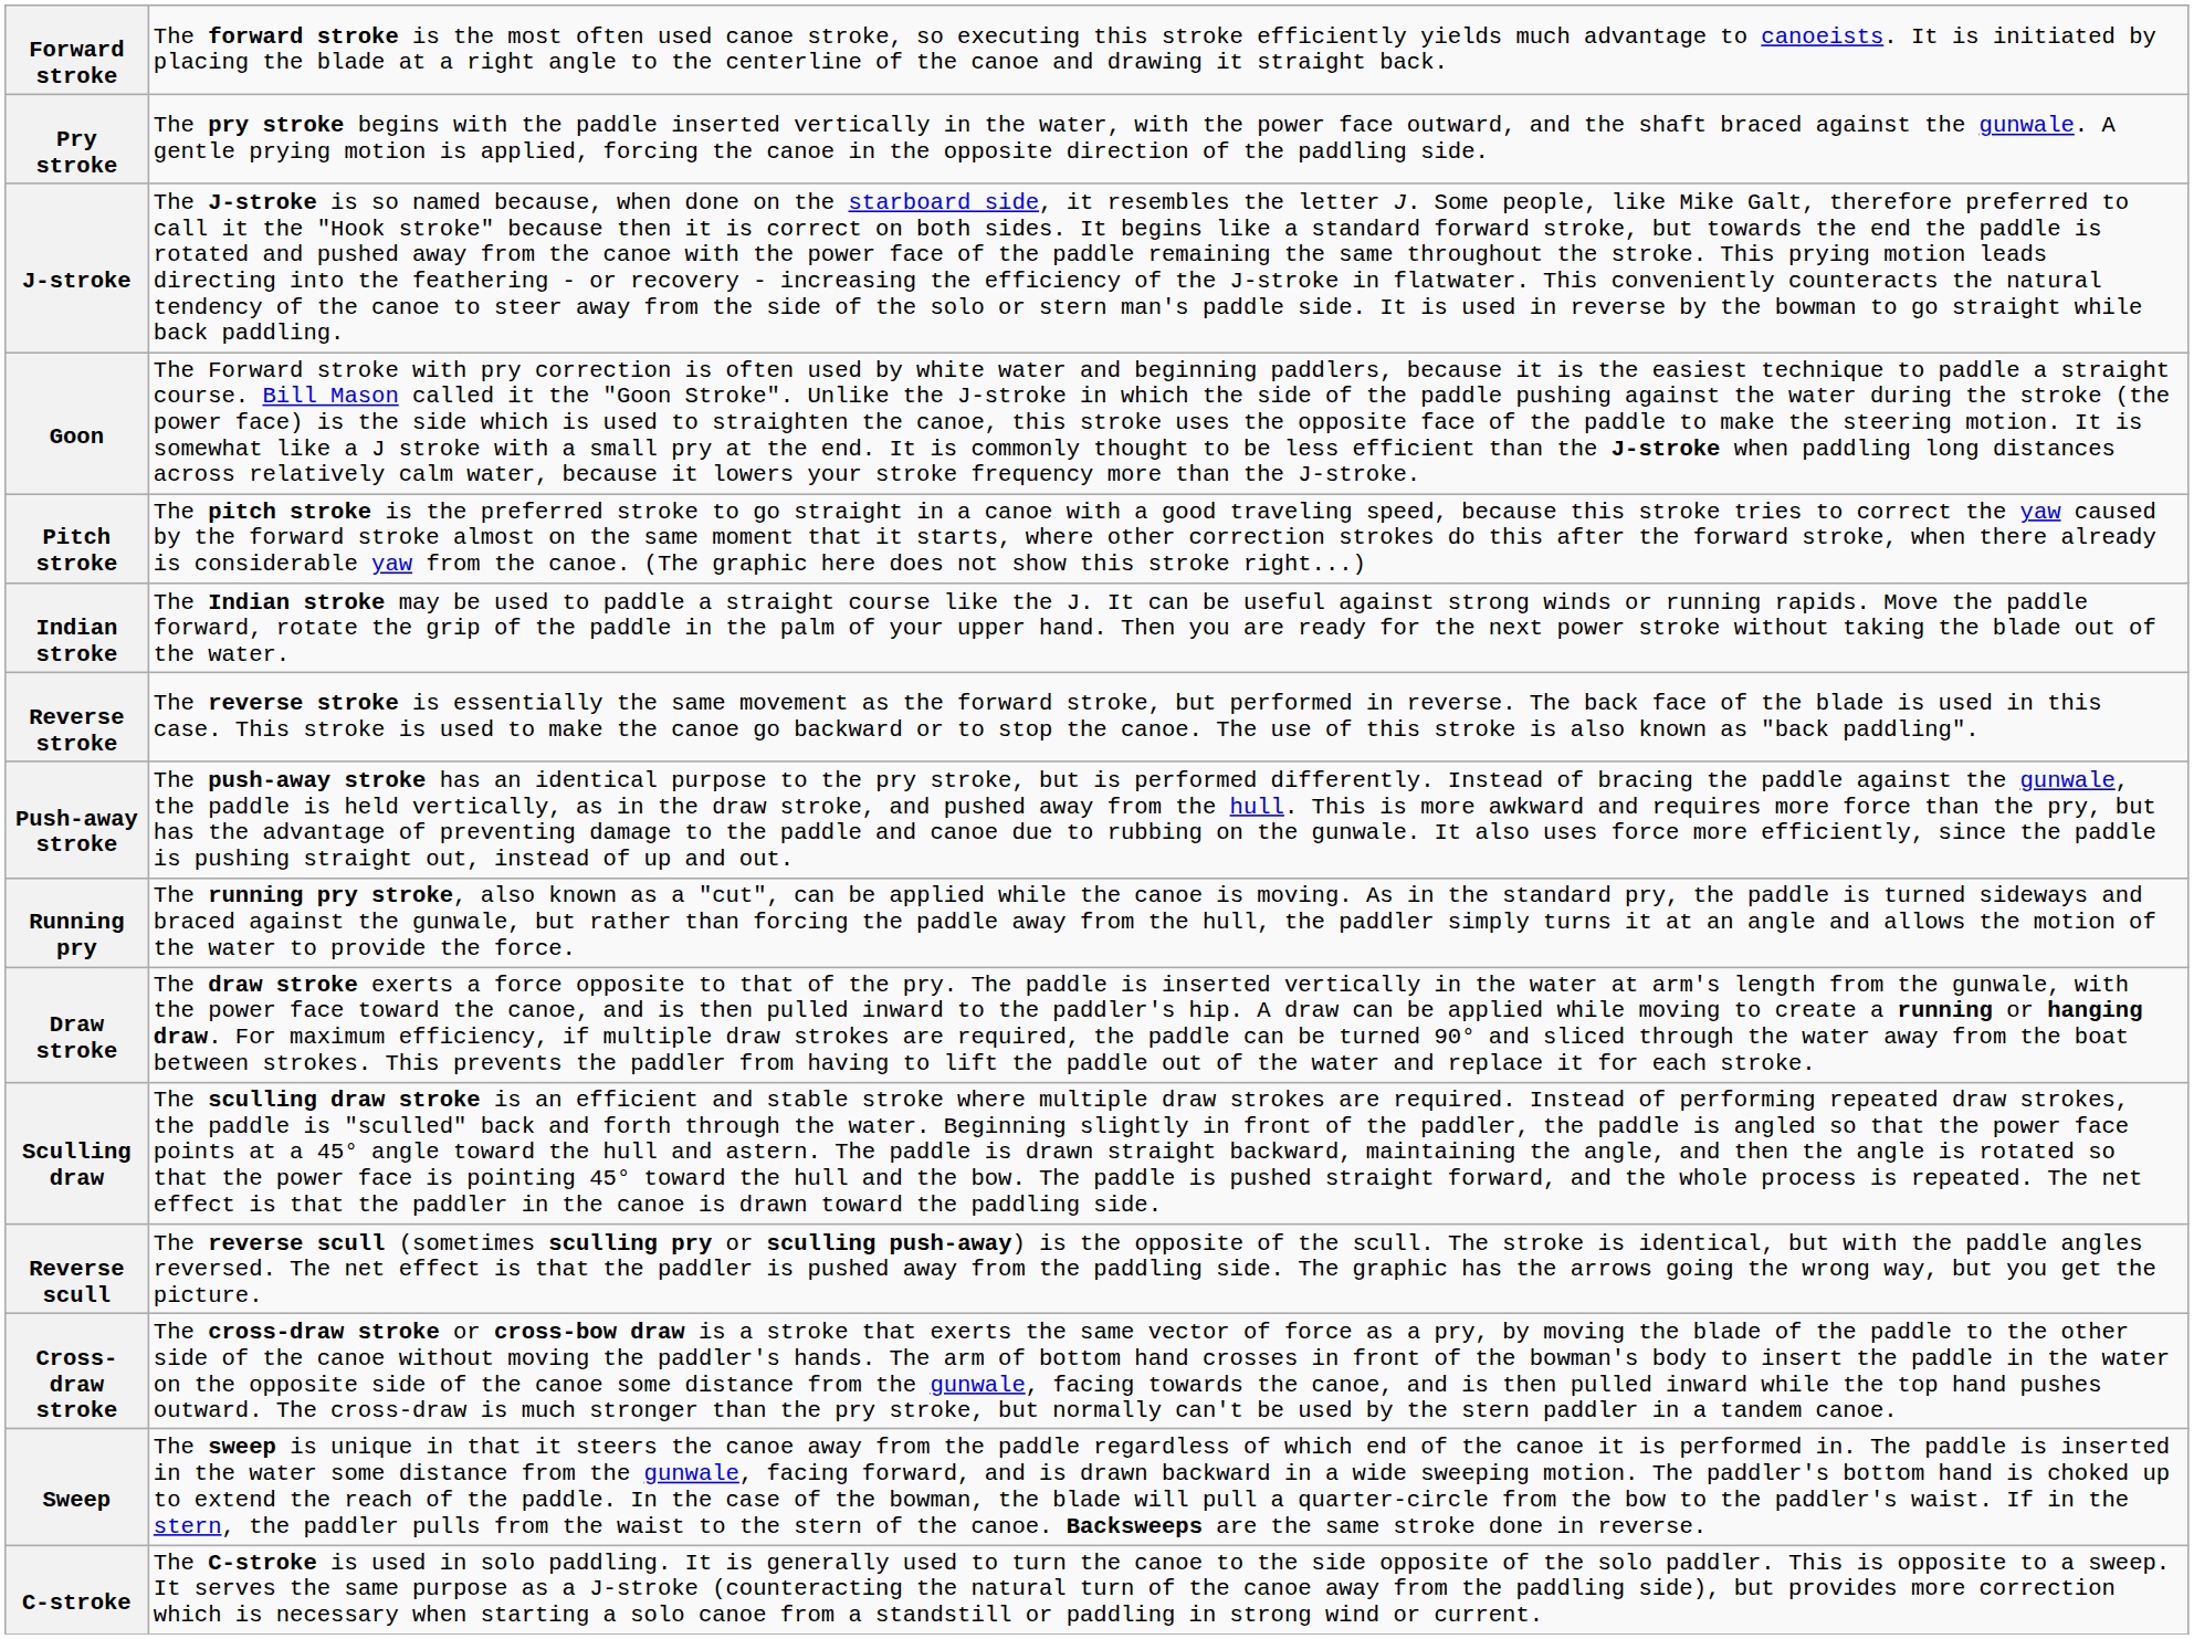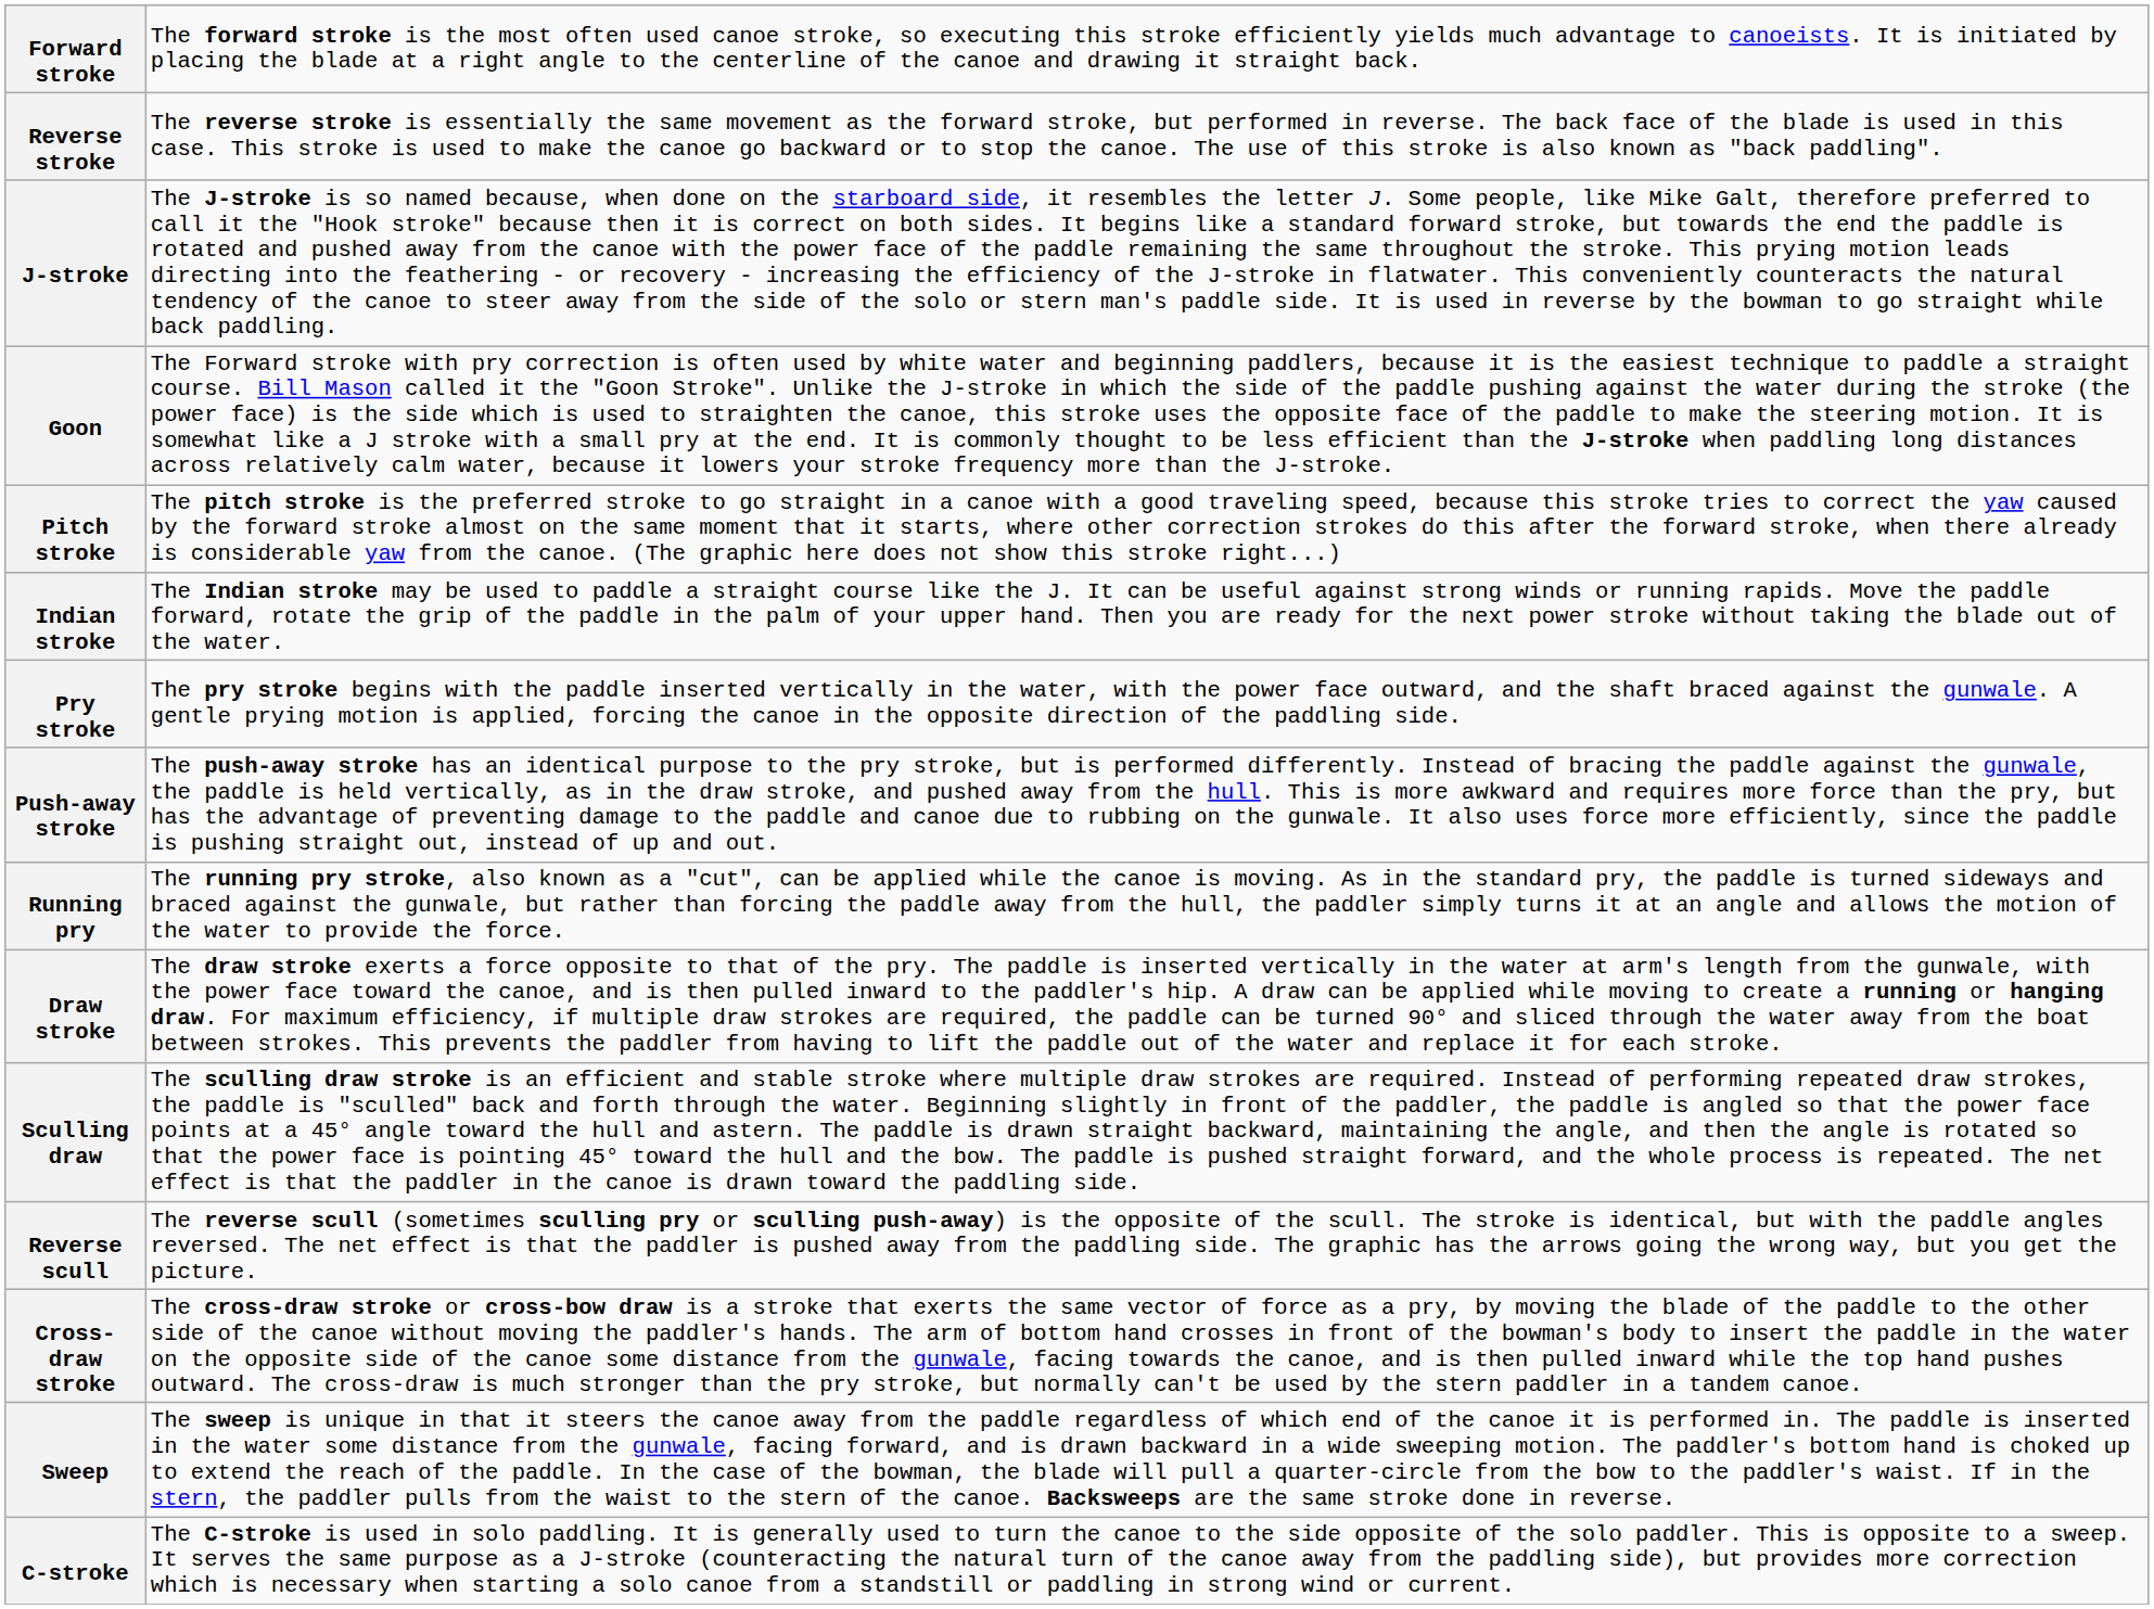rows swapped: Reverse stroke <-> Pry stroke
